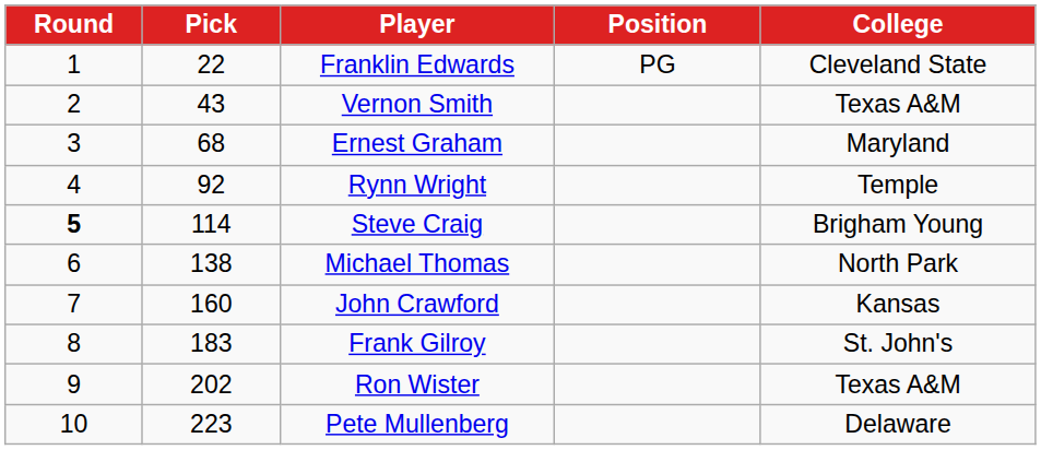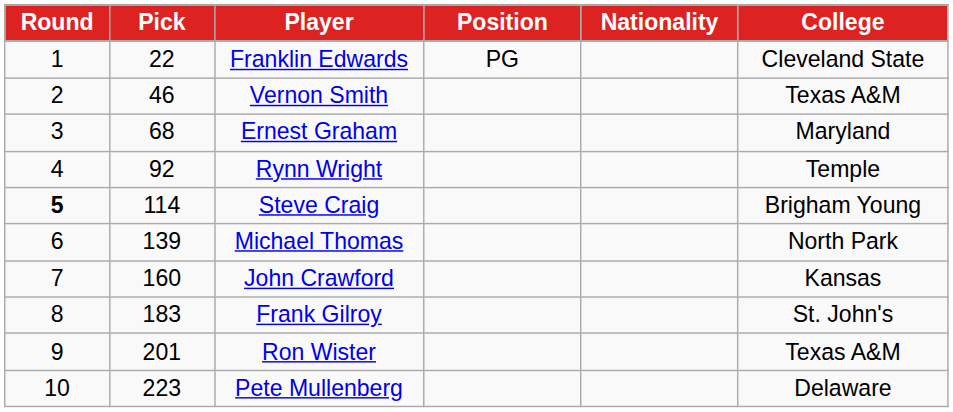+ column: Nationality
Vernon Smith | Pick: 43 -> 46
Michael Thomas | Pick: 138 -> 139
Ron Wister | Pick: 202 -> 201
